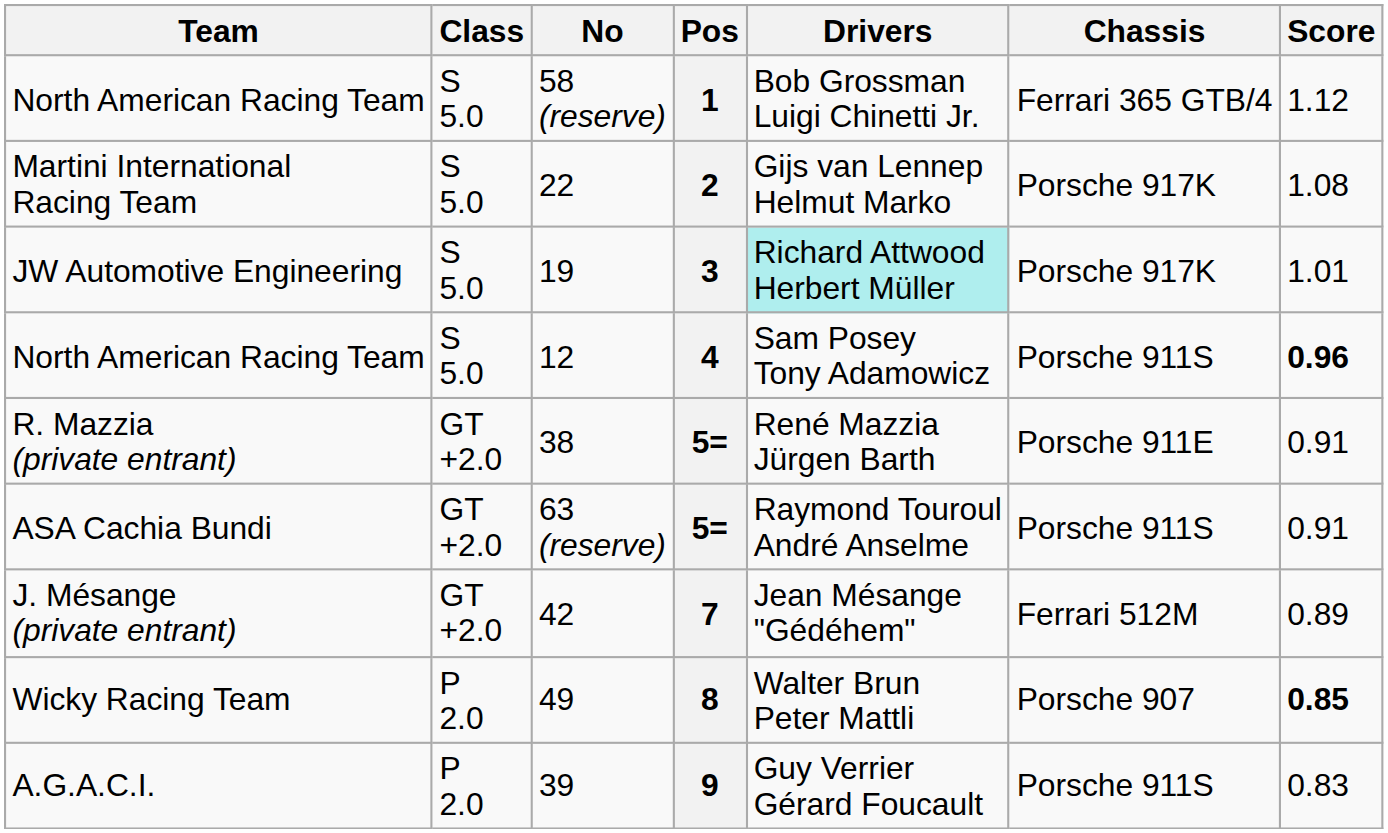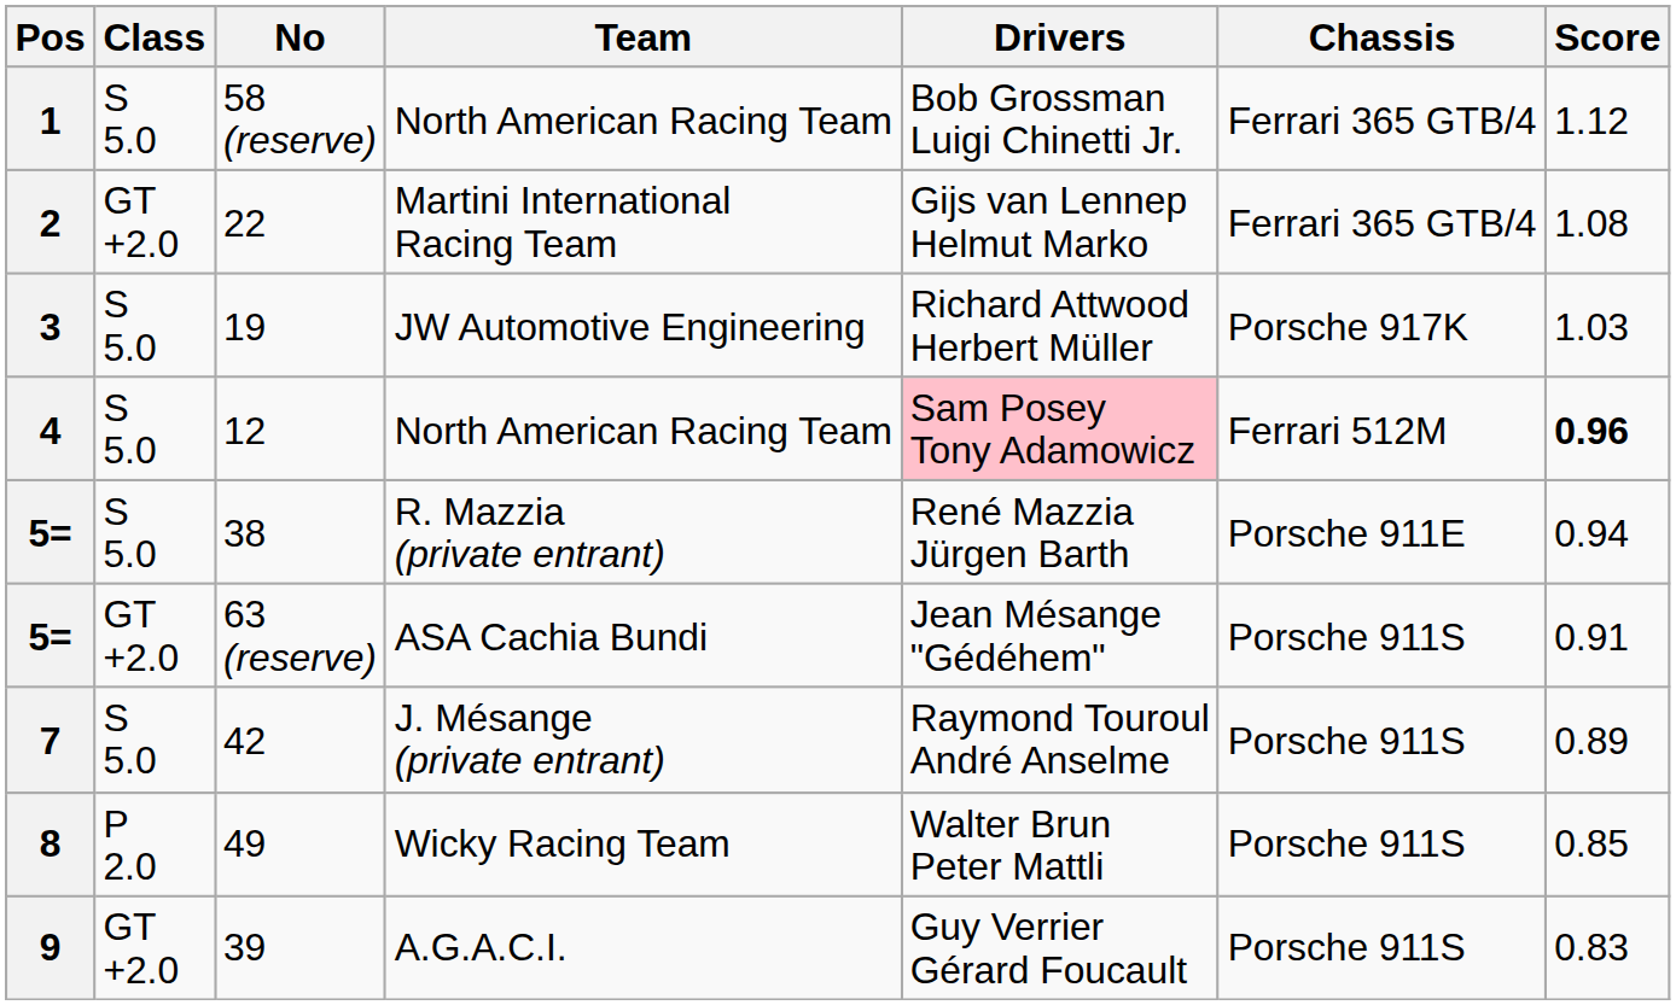columns swapped: Pos <-> Team
22 | Class: S 5.0 -> GT +2.0
22 | Chassis: Porsche 917K -> Ferrari 365 GTB/4
19 | Drivers: paleturquoise background -> no background
19 | Score: 1.01 -> 1.03
12 | Drivers: no background -> pink background
12 | Chassis: Porsche 911S -> Ferrari 512M
38 | Class: GT +2.0 -> S 5.0
38 | Score: 0.91 -> 0.94
63 (reserve) | Drivers: Raymond Touroul André Anselme -> Jean Mésange "Gédéhem"
42 | Class: GT +2.0 -> S 5.0
42 | Drivers: Jean Mésange "Gédéhem" -> Raymond Touroul André Anselme
42 | Chassis: Ferrari 512M -> Porsche 911S
49 | Chassis: Porsche 907 -> Porsche 911S
49 | Score: bold -> normal
39 | Class: P 2.0 -> GT +2.0
